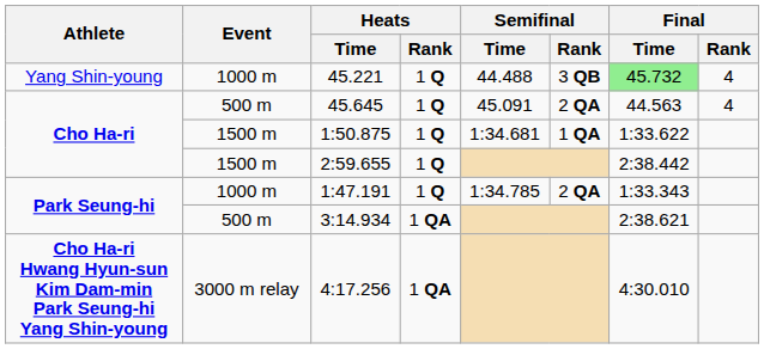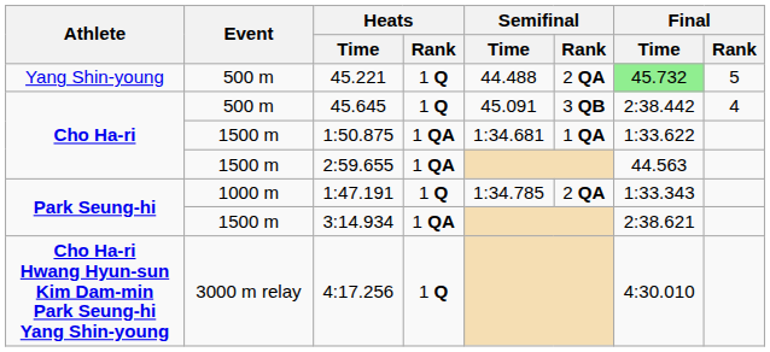45.221 | Event: 1000 m -> 500 m
45.221 | Semifinal / Rank: 3 QB -> 2 QA
45.221 | Final / Rank: 4 -> 5
45.645 | Semifinal / Rank: 2 QA -> 3 QB
45.645 | Final / Time: 44.563 -> 2:38.442
1:50.875 | Heats / Rank: 1 Q -> 1 QA
2:59.655 | Heats / Rank: 1 Q -> 1 QA
2:59.655 | Final / Time: 2:38.442 -> 44.563
3:14.934 | Event: 500 m -> 1500 m
4:17.256 | Heats / Rank: 1 QA -> 1 Q
